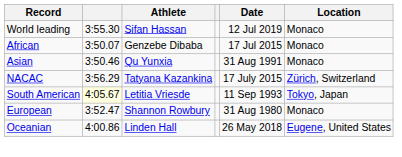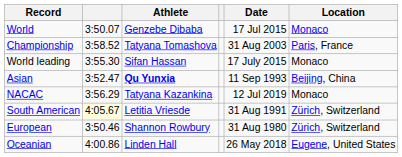+ row: World | 3:50.07 | Genzebe Dibaba | 17 Jul 2015 | Monaco
+ row: Championship | 3:58.52 | Tatyana Tomashova | 31 Aug 2003 | Paris, France
World leading | Date: 12 Jul 2019 -> 17 July 2015
- row: African | 3:50.07 | Genzebe Dibaba | 17 Jul 2015 | Monaco
Asian | column 2: 3:50.46 -> 3:52.47
Asian | Athlete: normal -> bold
Asian | Date: 31 Aug 1991 -> 11 Sep 1993
Asian | Location: Monaco -> Beijing, China
NACAC | Date: 17 July 2015 -> 12 Jul 2019
NACAC | Location: Zürich, Switzerland -> Monaco
South American | Date: 11 Sep 1993 -> 31 Aug 1991
South American | Location: Tokyo, Japan -> Zürich, Switzerland
European | column 2: 3:52.47 -> 3:50.46
European | Location: Monaco -> Zürich, Switzerland
